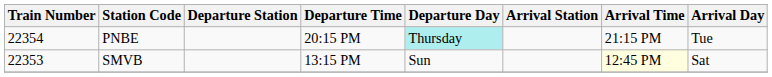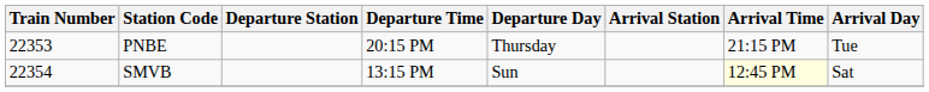PNBE | Train Number: 22354 -> 22353
PNBE | Departure Day: paleturquoise background -> no background
SMVB | Train Number: 22353 -> 22354
